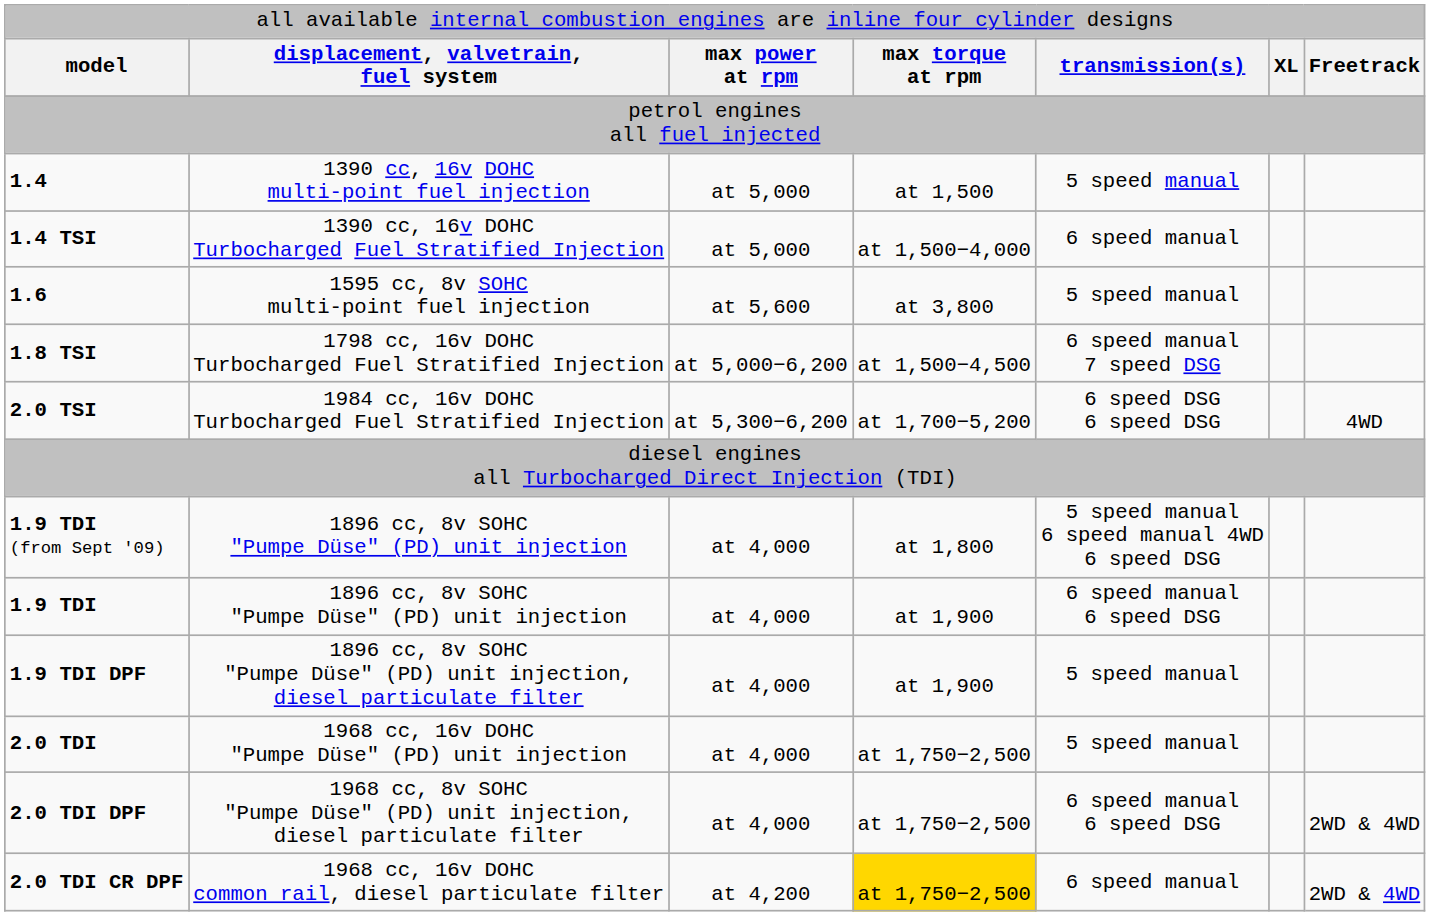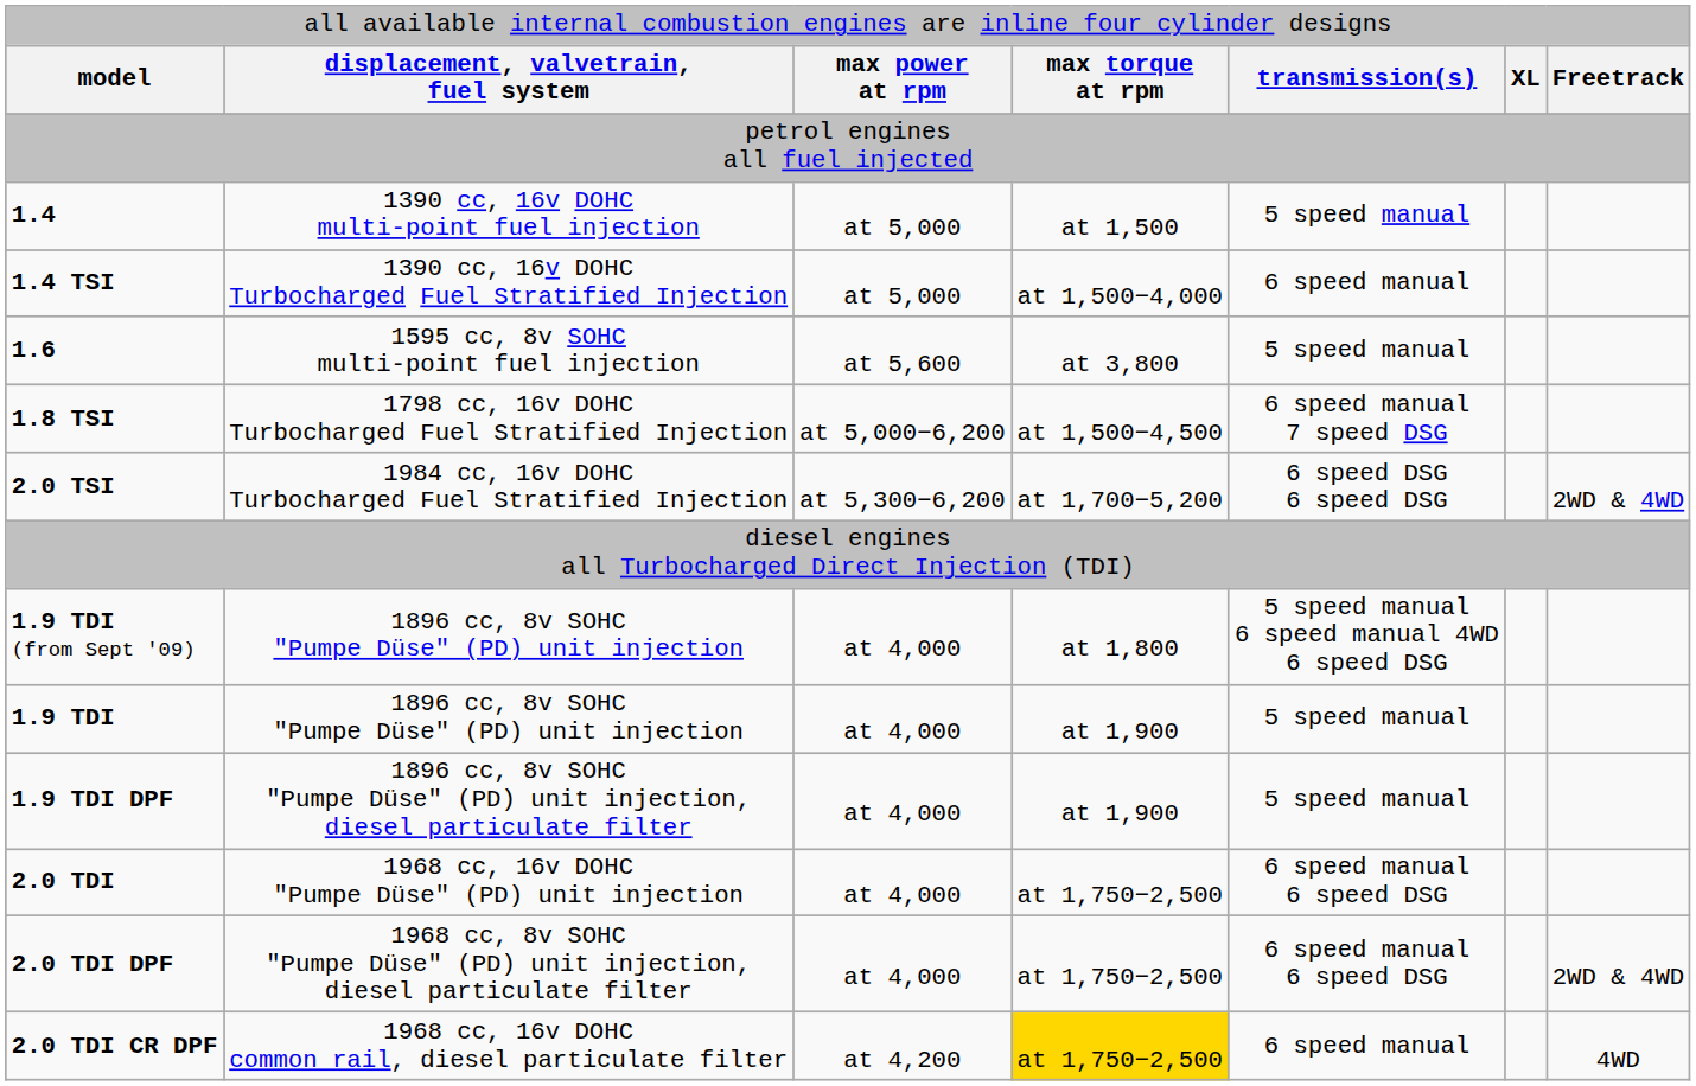2.0 TSI | column 7: 4WD -> 2WD & 4WD
1.9 TDI | column 5: 6 speed manual 6 speed DSG -> 5 speed manual
2.0 TDI | column 5: 5 speed manual -> 6 speed manual 6 speed DSG
2.0 TDI CR DPF | column 7: 2WD & 4WD -> 4WD
